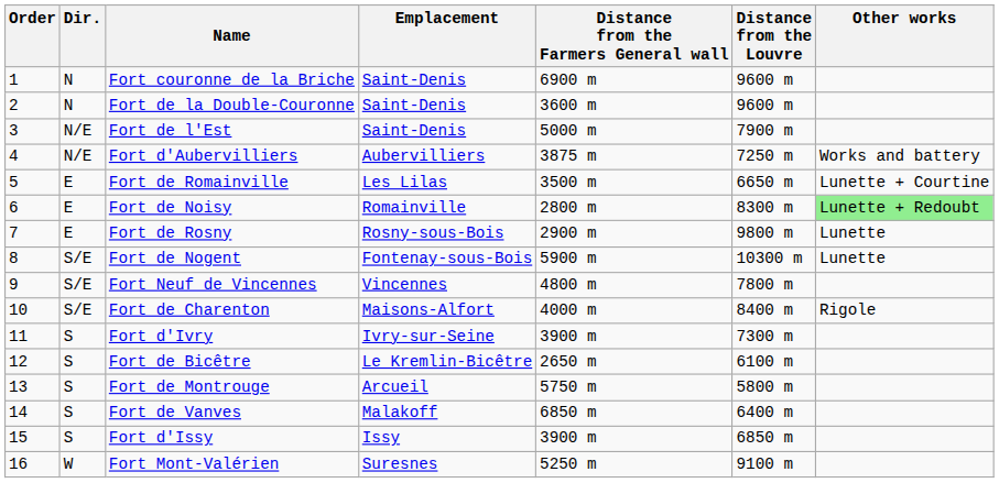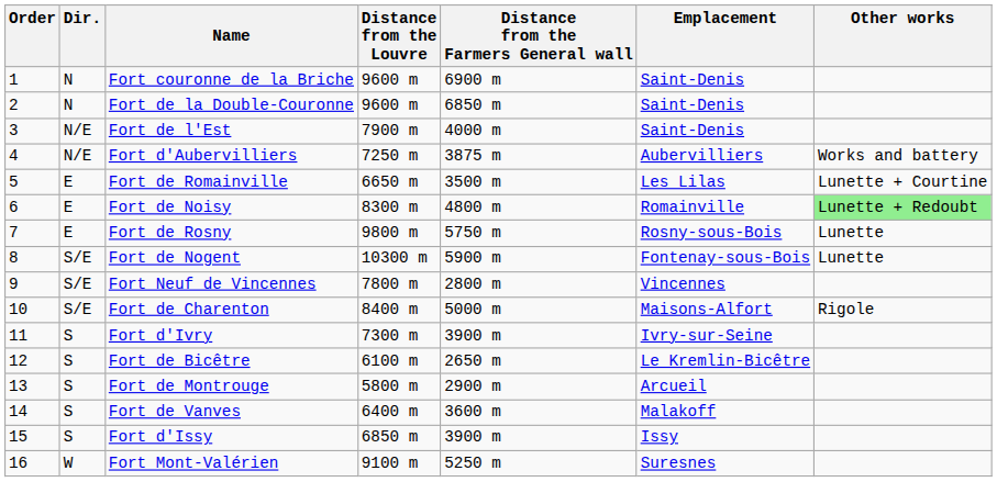columns swapped: Emplacement <-> Distance from the Louvre
Fort de la Double-Couronne | Distance from the Farmers General wall: 3600 m -> 6850 m
Fort de l'Est | Distance from the Farmers General wall: 5000 m -> 4000 m
Fort de Noisy | Distance from the Farmers General wall: 2800 m -> 4800 m
Fort de Rosny | Distance from the Farmers General wall: 2900 m -> 5750 m
Fort Neuf de Vincennes | Distance from the Farmers General wall: 4800 m -> 2800 m
Fort de Charenton | Distance from the Farmers General wall: 4000 m -> 5000 m
Fort de Montrouge | Distance from the Farmers General wall: 5750 m -> 2900 m
Fort de Vanves | Distance from the Farmers General wall: 6850 m -> 3600 m
